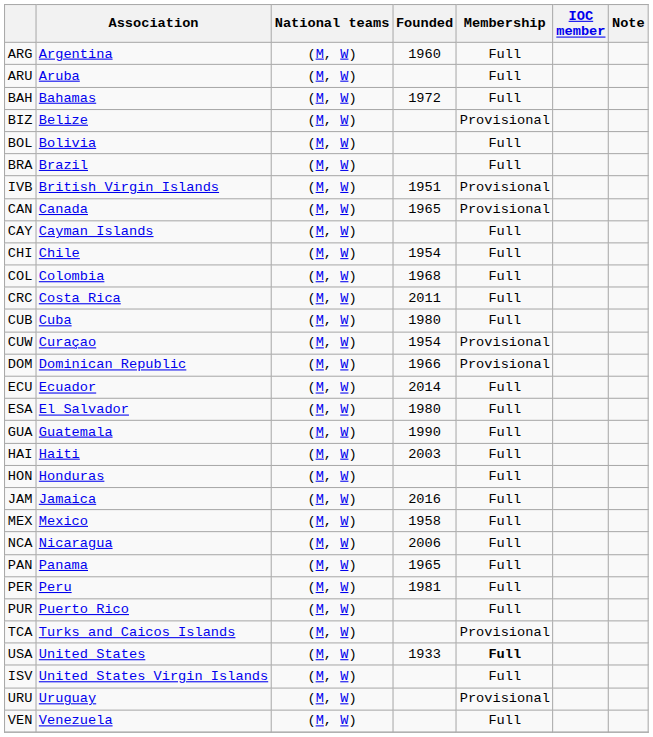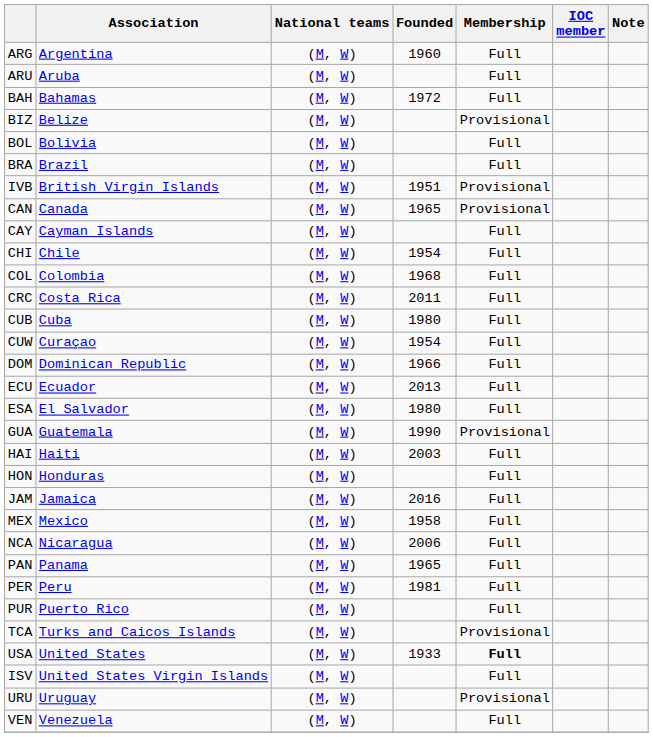CUW | Membership: Provisional -> Full
DOM | Membership: Provisional -> Full
ECU | Founded: 2014 -> 2013
GUA | Membership: Full -> Provisional
